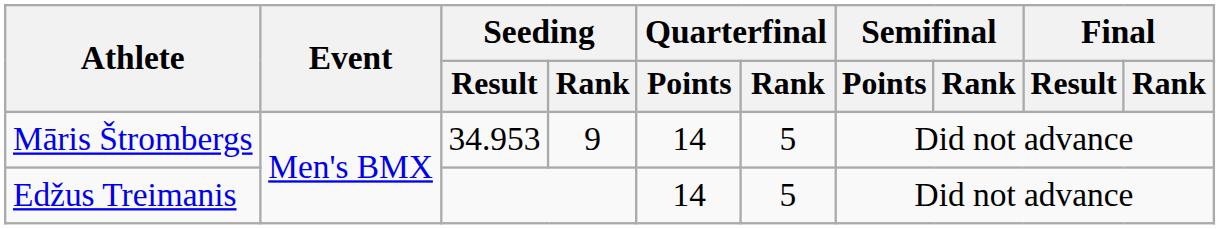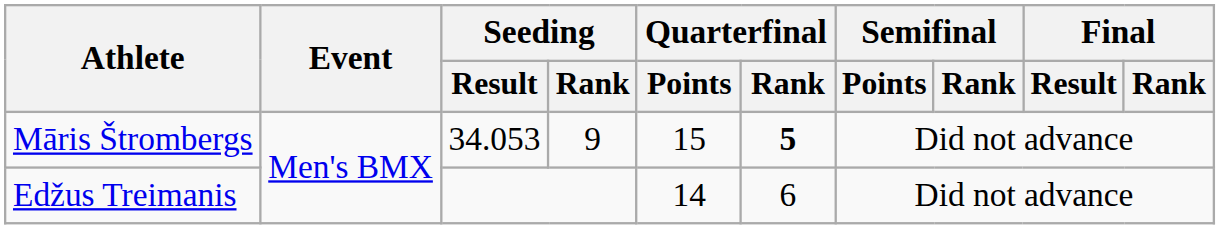Māris Štrombergs | Seeding / Result: 34.953 -> 34.053
Māris Štrombergs | Quarterfinal / Points: 14 -> 15
Māris Štrombergs | Quarterfinal / Rank: normal -> bold
Edžus Treimanis | Quarterfinal / Rank: 5 -> 6
